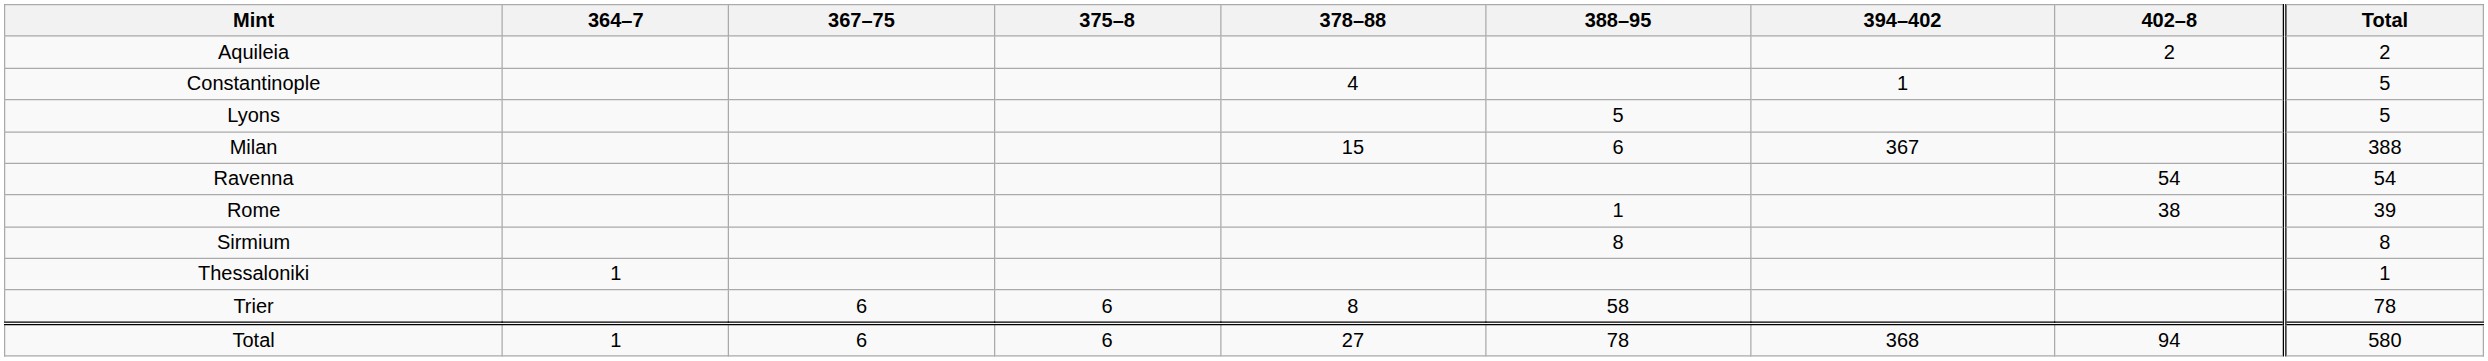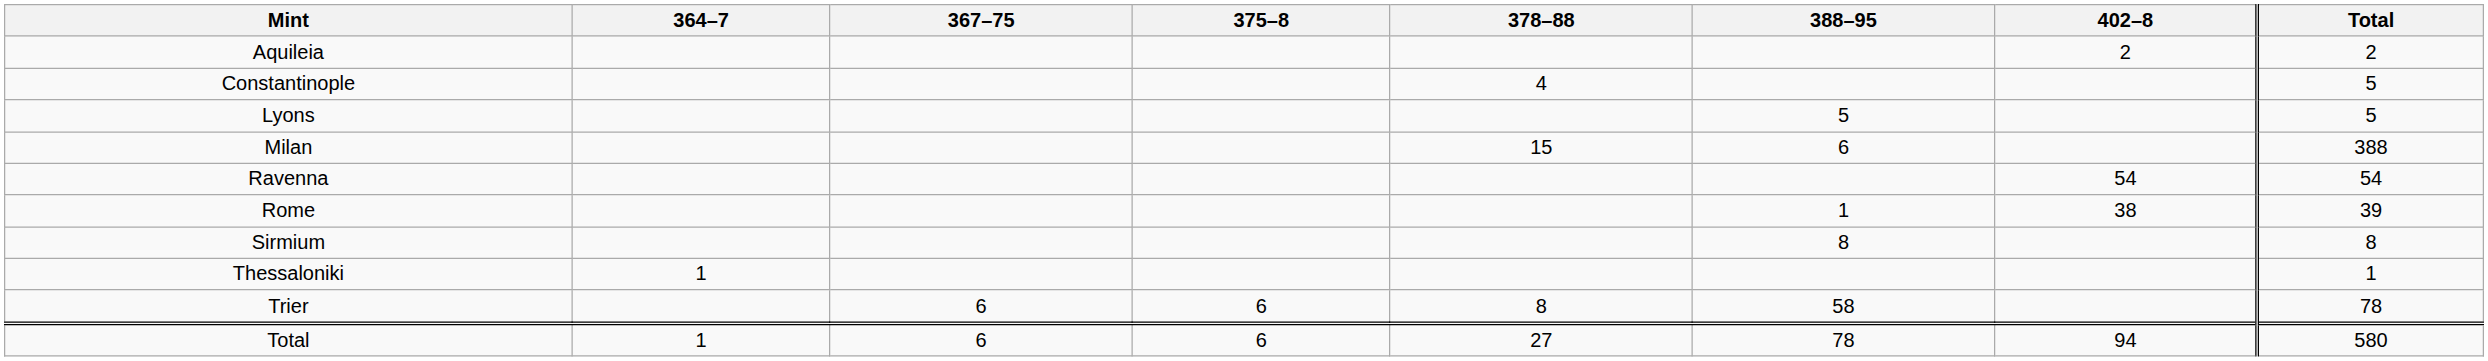- column: 394–402 | 1 | 367 | 368
